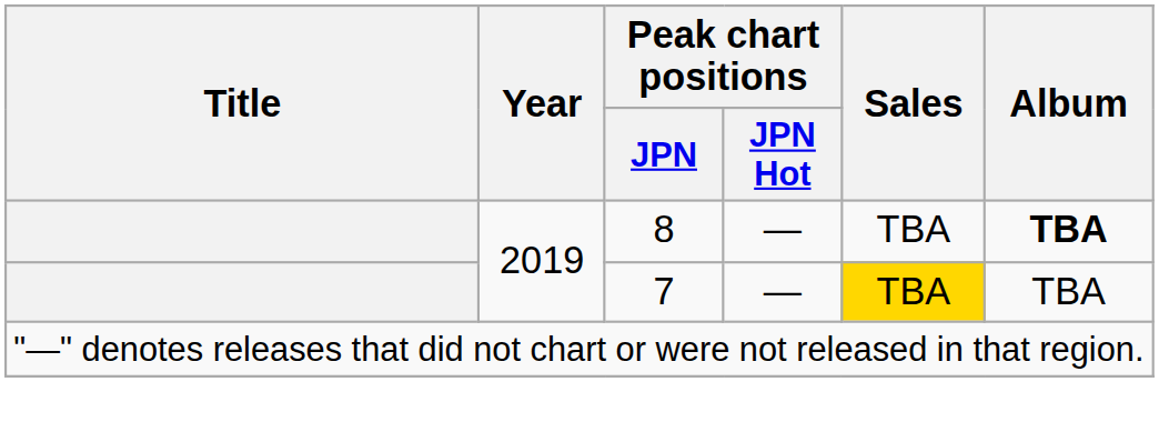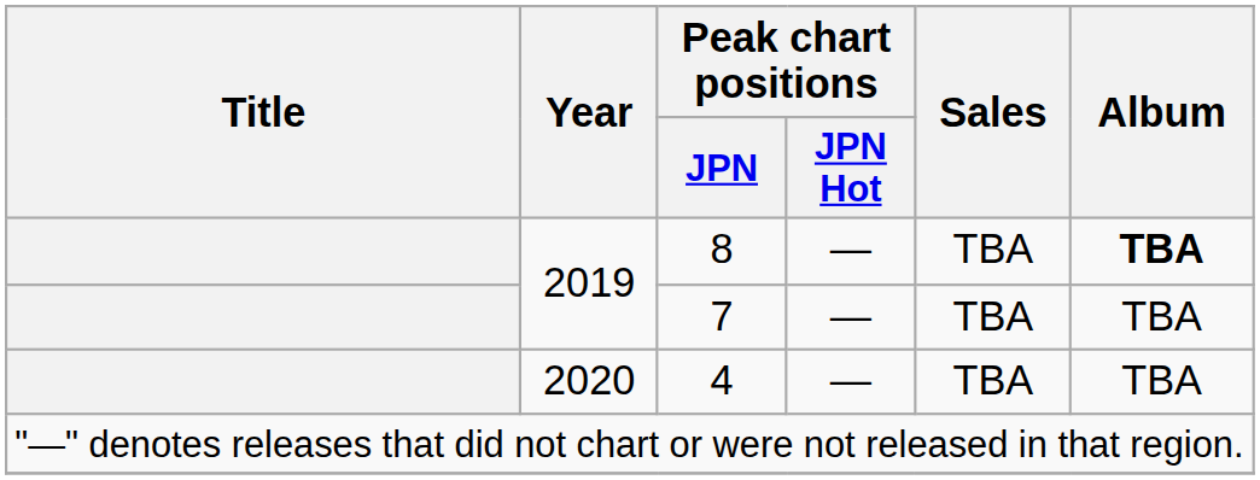7 | Sales: gold background -> no background
+ row: 2020 | 4 | — | TBA | TBA
